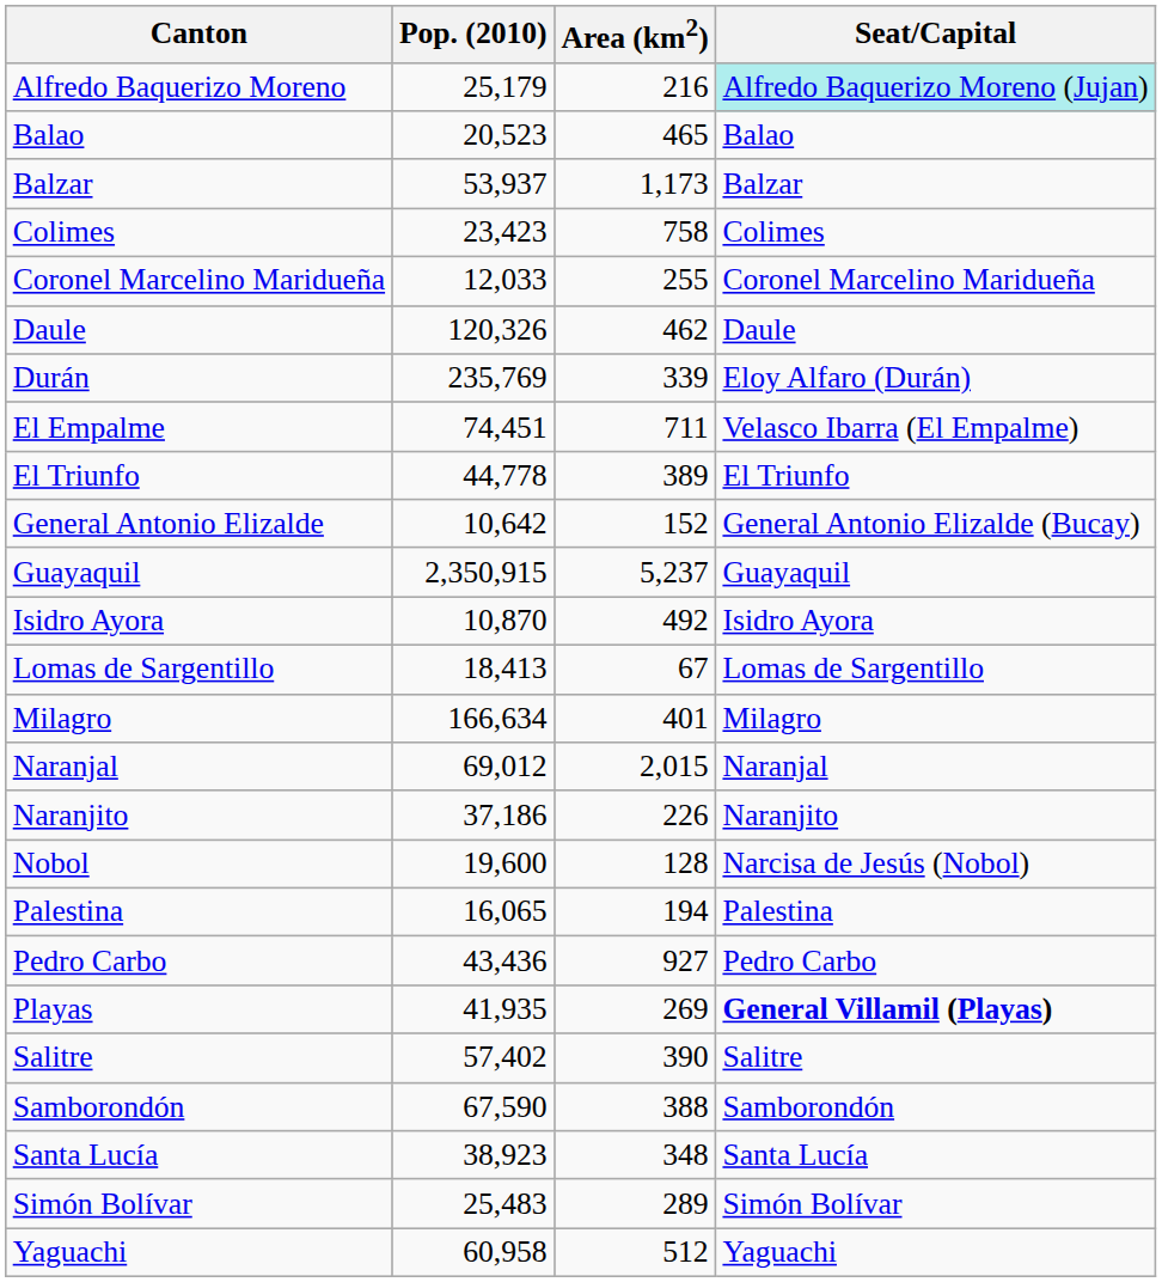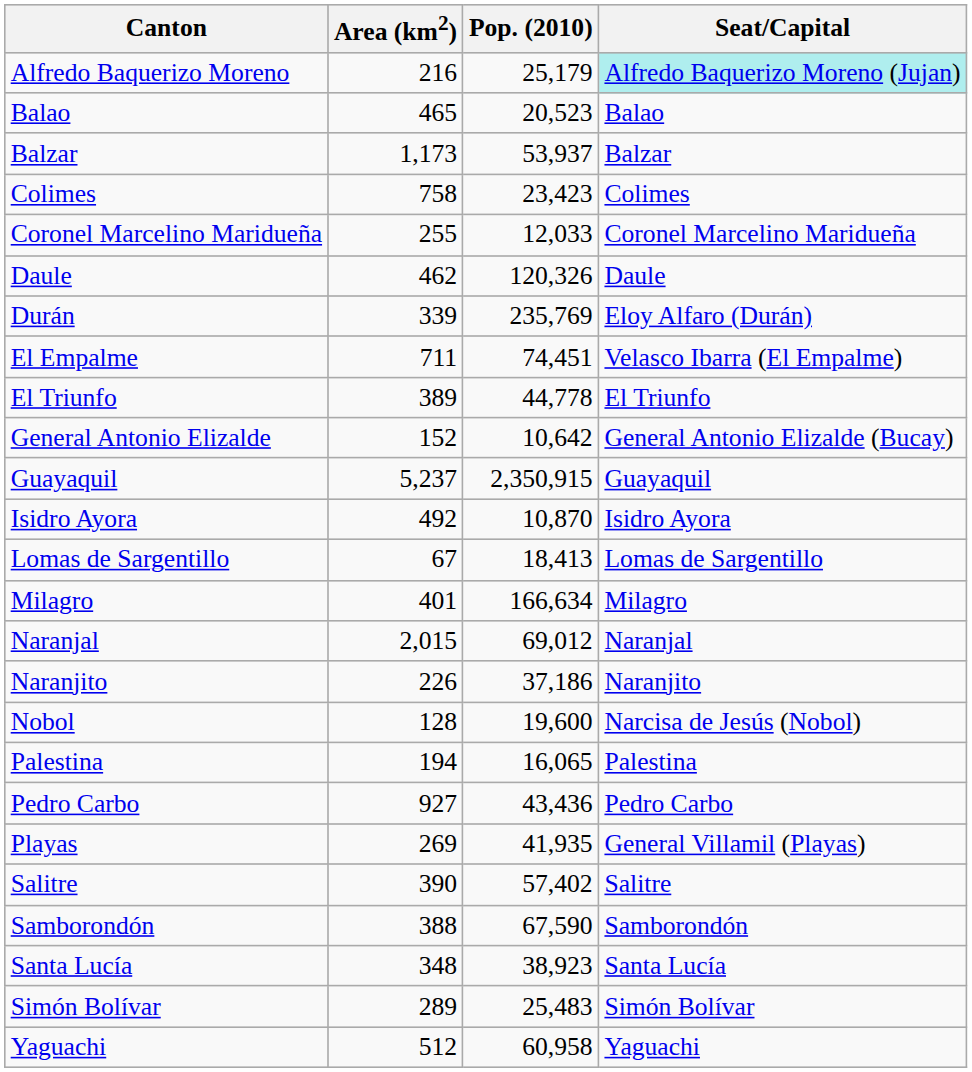columns swapped: Pop. (2010) <-> Area (km2)
Playas | Seat/Capital: bold -> normal
